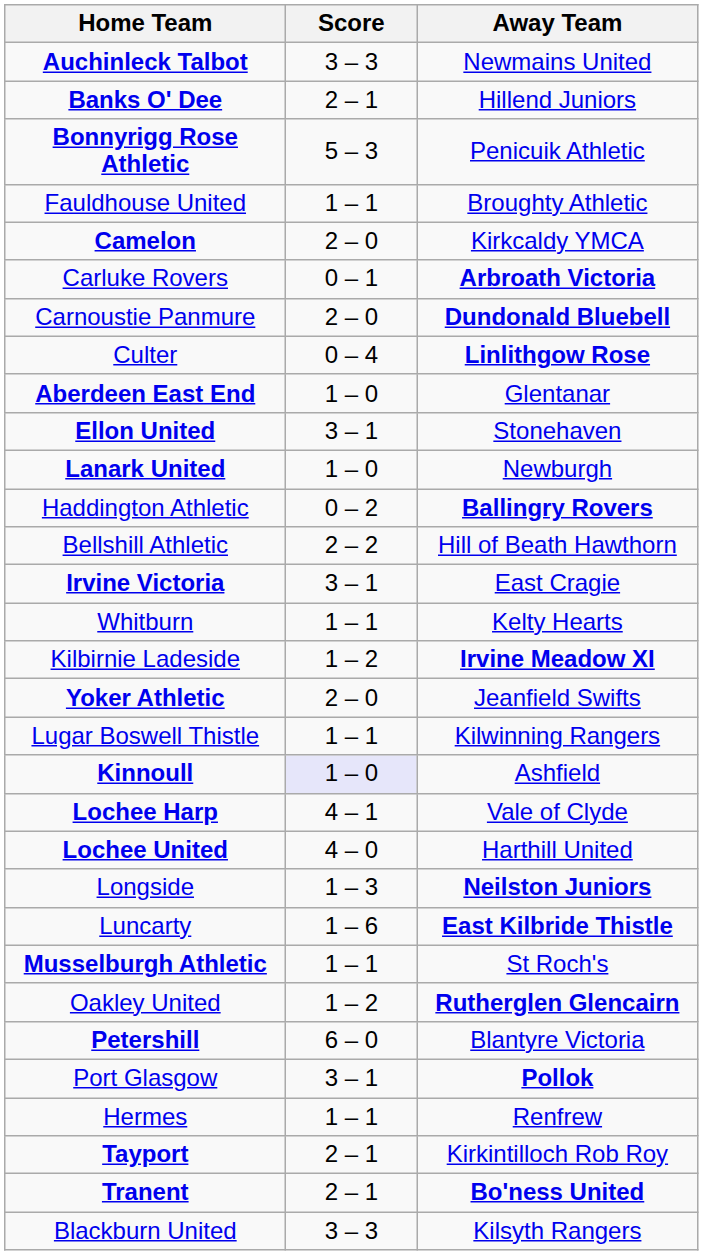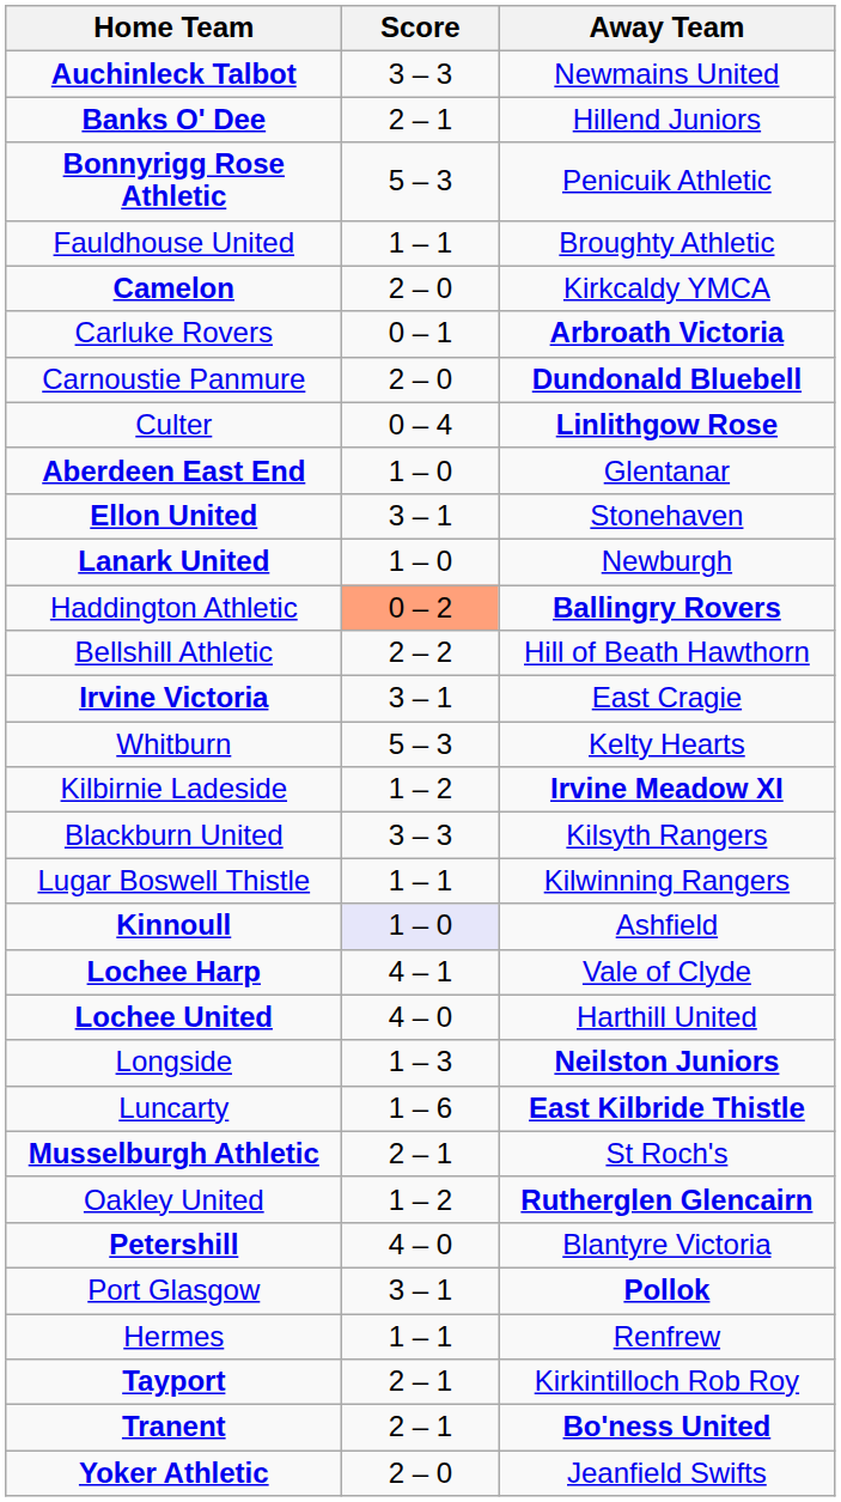Haddington Athletic | Score: no background -> lightsalmon background
Whitburn | Score: 1 – 1 -> 5 – 3
rows swapped: Blackburn United <-> Yoker Athletic
Musselburgh Athletic | Score: 1 – 1 -> 2 – 1
Petershill | Score: 6 – 0 -> 4 – 0
